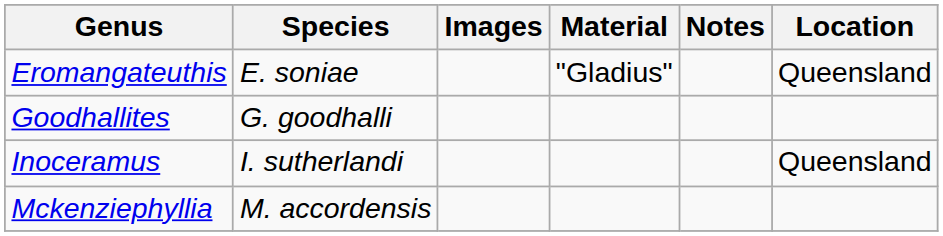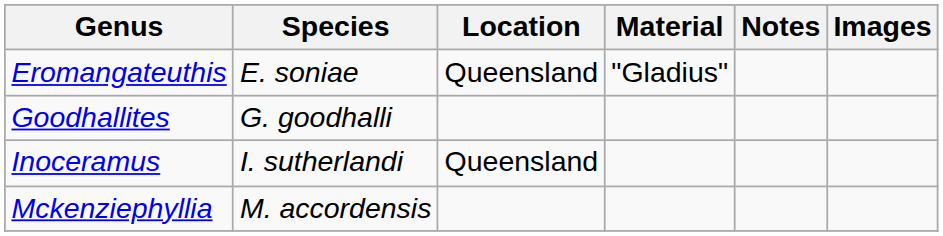columns swapped: Location <-> Images
